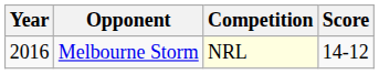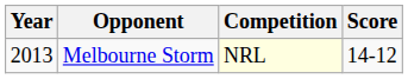Melbourne Storm | Year: 2016 -> 2013
